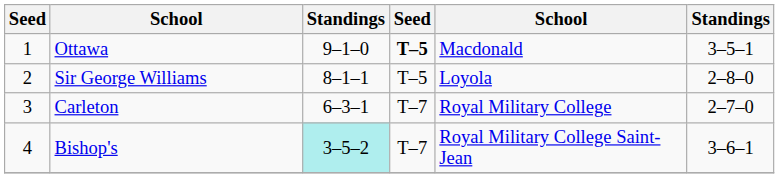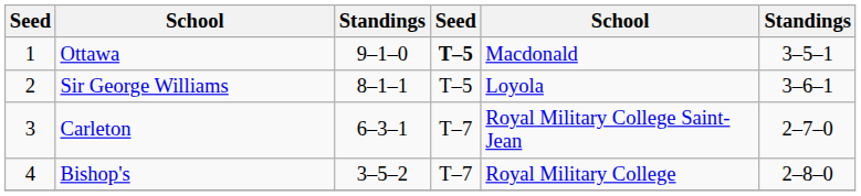Sir George Williams | column 6: 2–8–0 -> 3–6–1
Carleton | column 5: Royal Military College -> Royal Military College Saint-Jean
Bishop's | column 3: paleturquoise background -> no background
Bishop's | column 5: Royal Military College Saint-Jean -> Royal Military College
Bishop's | column 6: 3–6–1 -> 2–8–0
